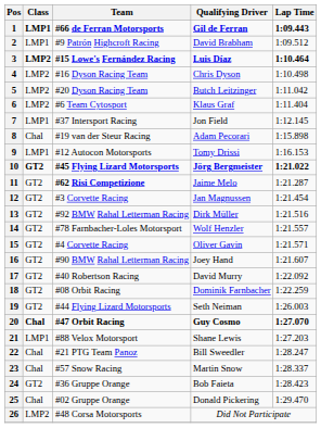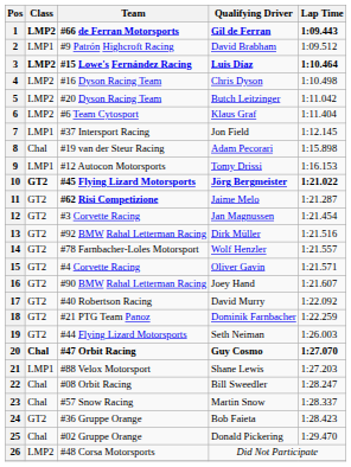1 | Class: LMP1 -> LMP2
18 | Team: #08 Orbit Racing -> #21 PTG Team Panoz
22 | Team: #21 PTG Team Panoz -> #08 Orbit Racing
